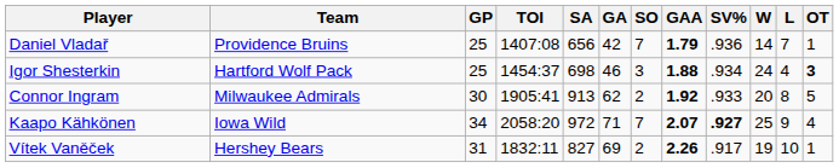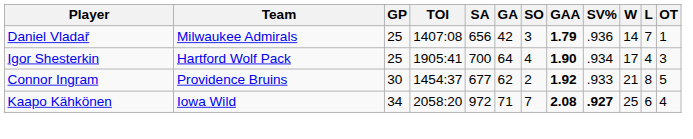Daniel Vladař | Team: Providence Bruins -> Milwaukee Admirals
Daniel Vladař | SO: 7 -> 3
Igor Shesterkin | TOI: 1454:37 -> 1905:41
Igor Shesterkin | SA: 698 -> 700
Igor Shesterkin | GA: 46 -> 64
Igor Shesterkin | SO: 3 -> 4
Igor Shesterkin | GAA: 1.88 -> 1.90
Igor Shesterkin | W: 24 -> 17
Igor Shesterkin | OT: bold -> normal
Connor Ingram | Team: Milwaukee Admirals -> Providence Bruins
Connor Ingram | TOI: 1905:41 -> 1454:37
Connor Ingram | SA: 913 -> 677
Connor Ingram | W: 20 -> 21
Kaapo Kähkönen | GAA: 2.07 -> 2.08
Kaapo Kähkönen | L: 9 -> 6
- row: Vítek Vaněček | Hershey Bears | 31 | 1832:11 | 827 | 69 | 2 | 2.26 | .917 | 19 | 10 | 1
